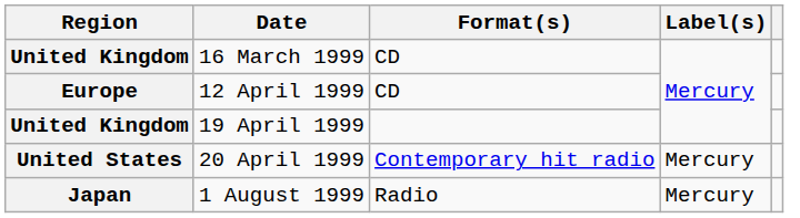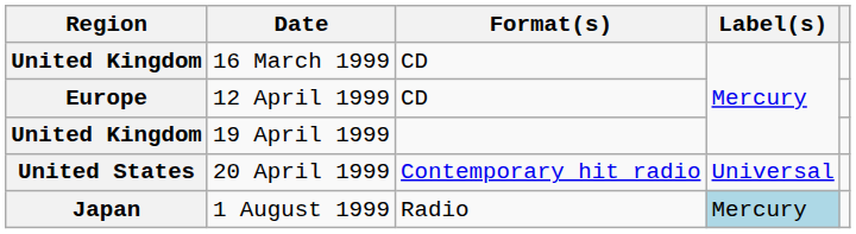20 April 1999 | Label(s): Mercury -> Universal
1 August 1999 | Label(s): no background -> lightblue background
